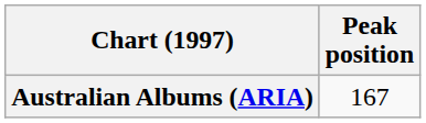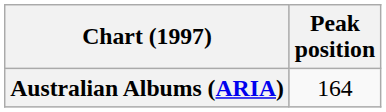Australian Albums (ARIA) | Peak position: 167 -> 164
